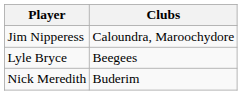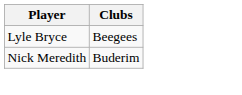- row: Jim Nipperess | Caloundra, Maroochydore
